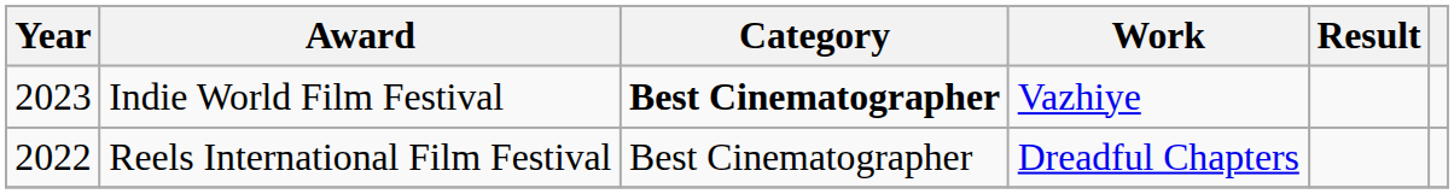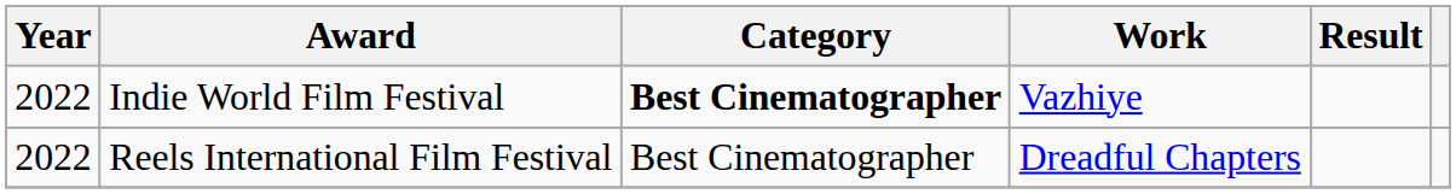Indie World Film Festival | Year: 2023 -> 2022
